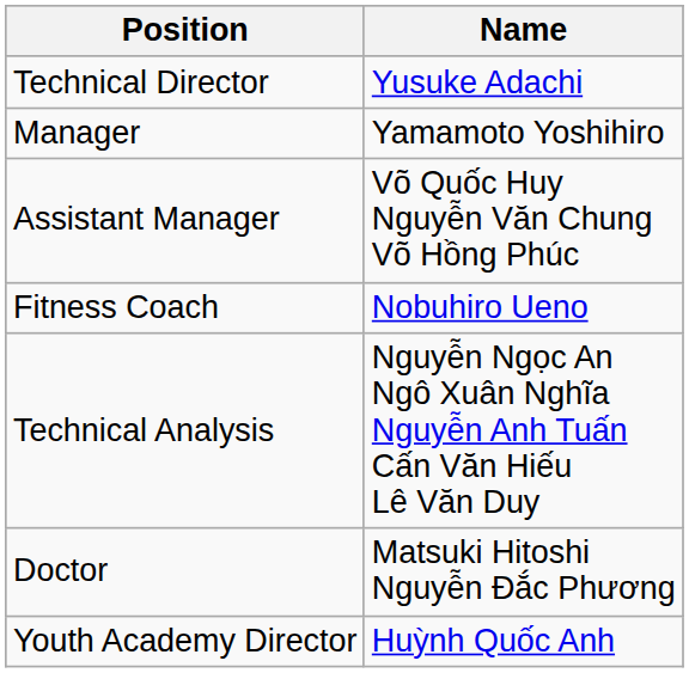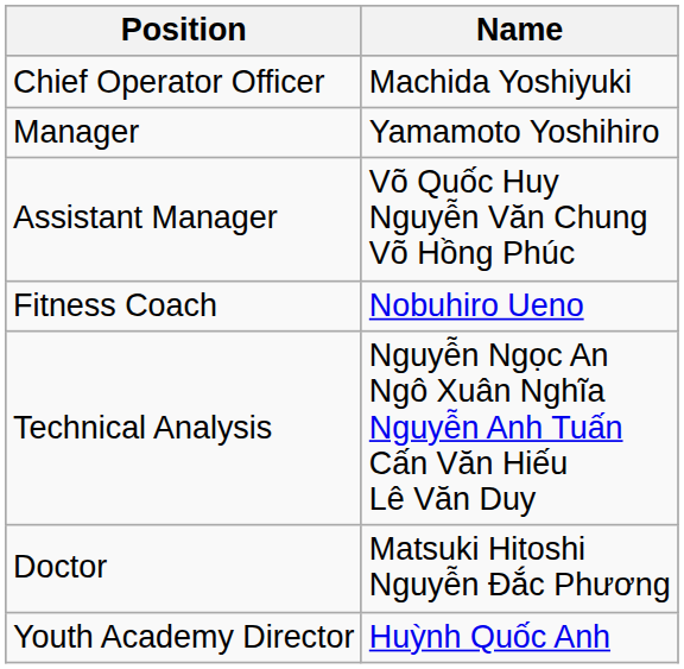+ row: Chief Operator Officer | Machida Yoshiyuki
- row: Technical Director | Yusuke Adachi
